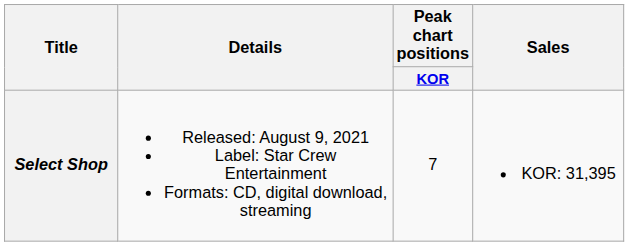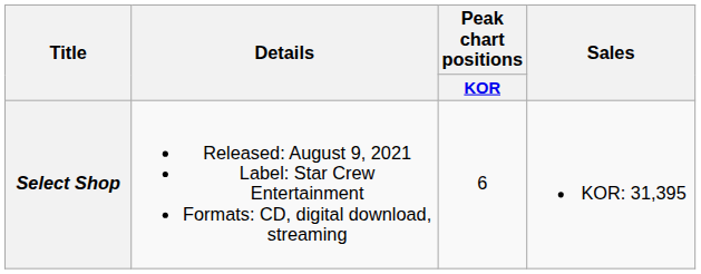Select Shop | Peak chart positions / KOR: 7 -> 6
